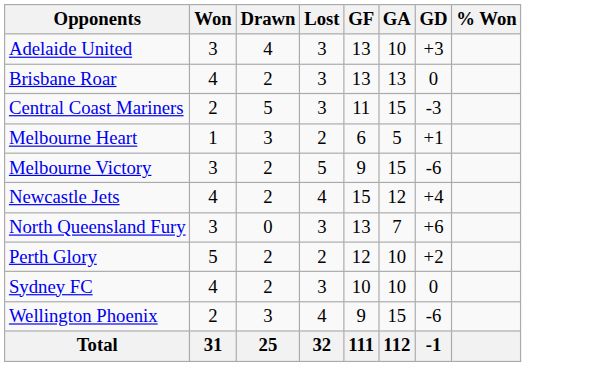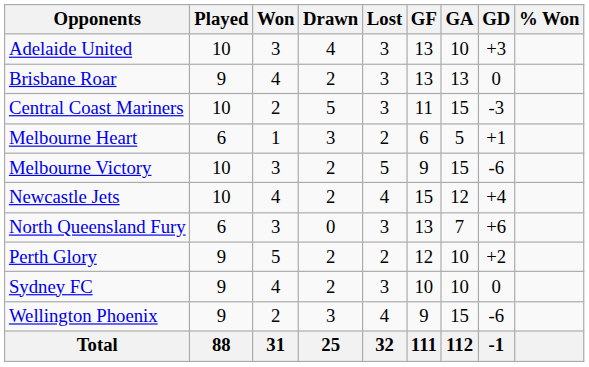+ column: Played | 10 | 9 | 10 | 6 | 10 | 10 | 6 | 9 | 9 | 9 | 88
